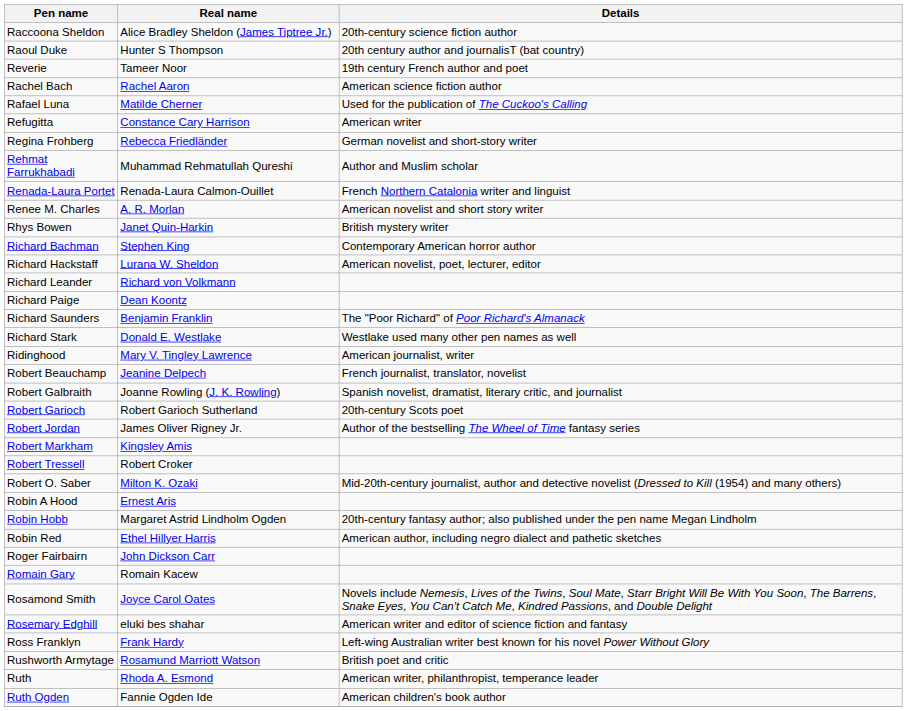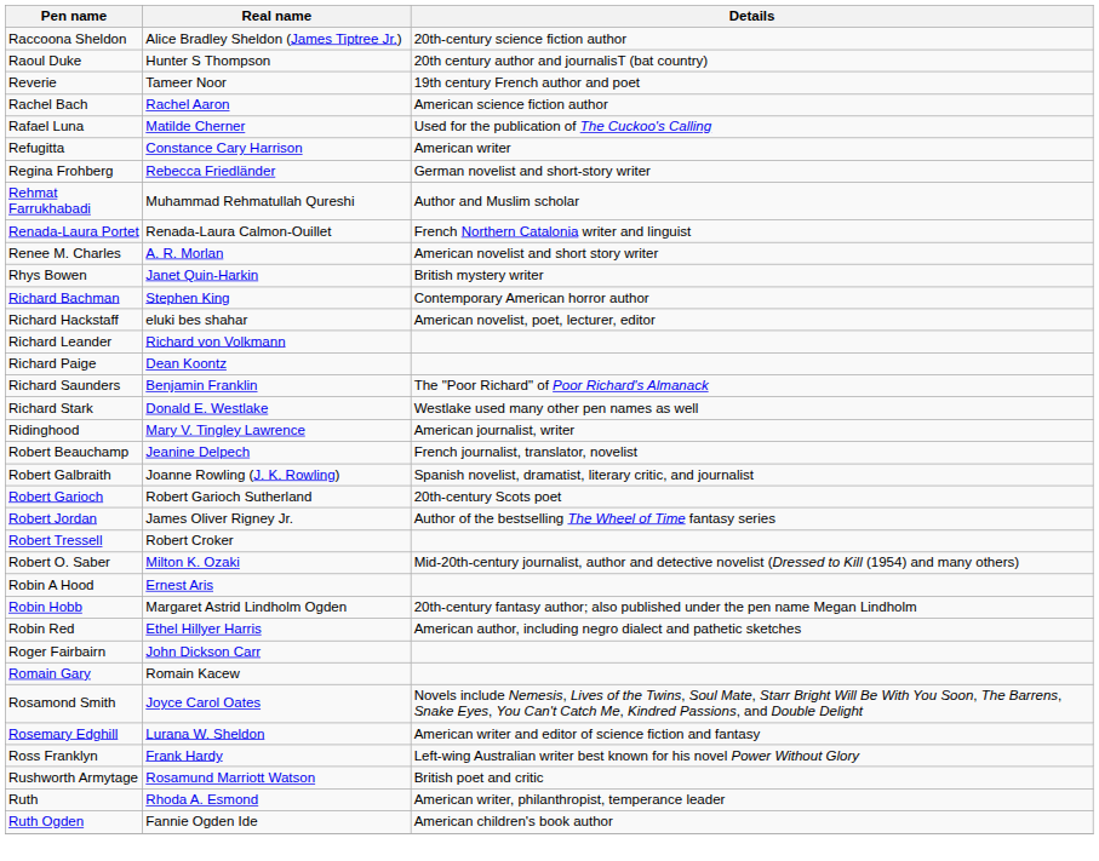Richard Hackstaff | Real name: Lurana W. Sheldon -> eluki bes shahar
- row: Robert Markham | Kingsley Amis
Rosemary Edghill | Real name: eluki bes shahar -> Lurana W. Sheldon
